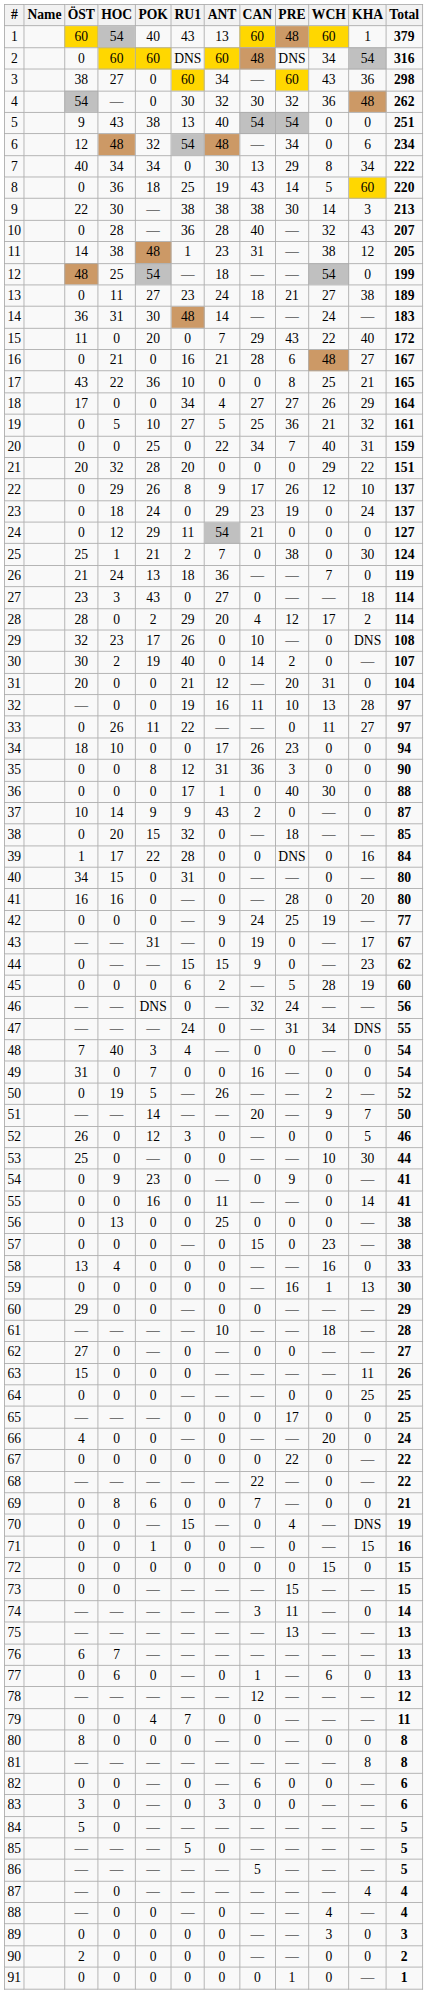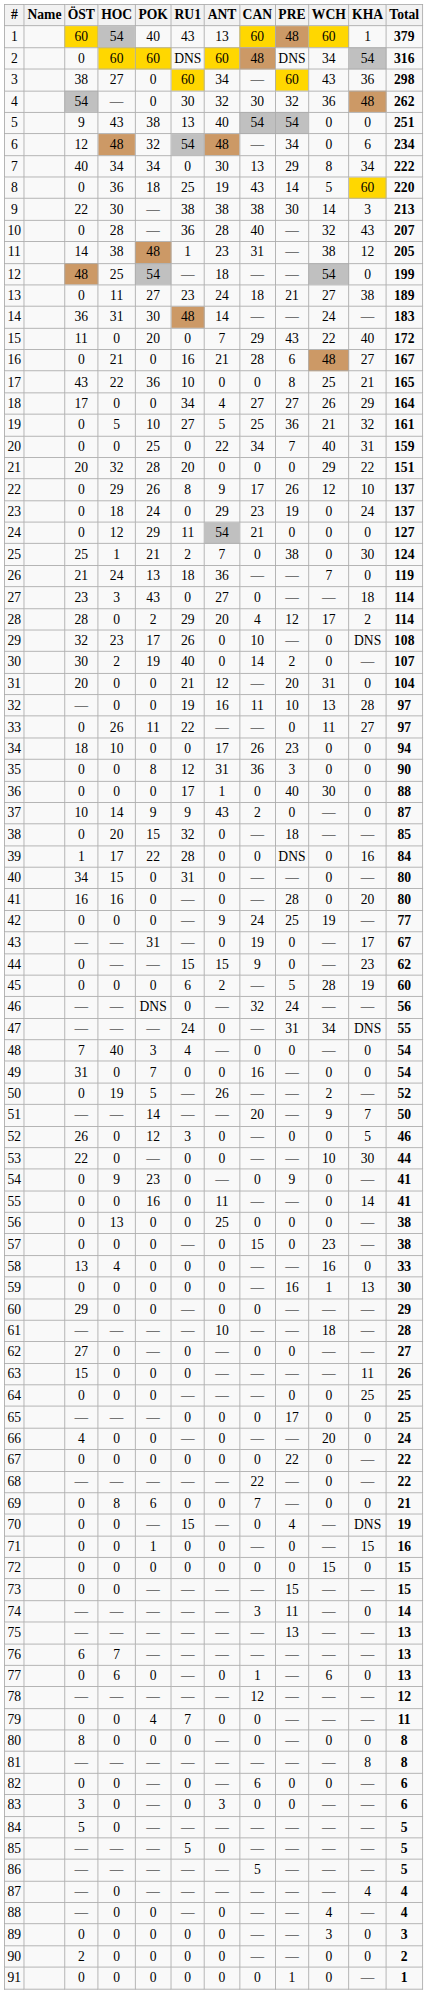53 | ÖST: 25 -> 22
